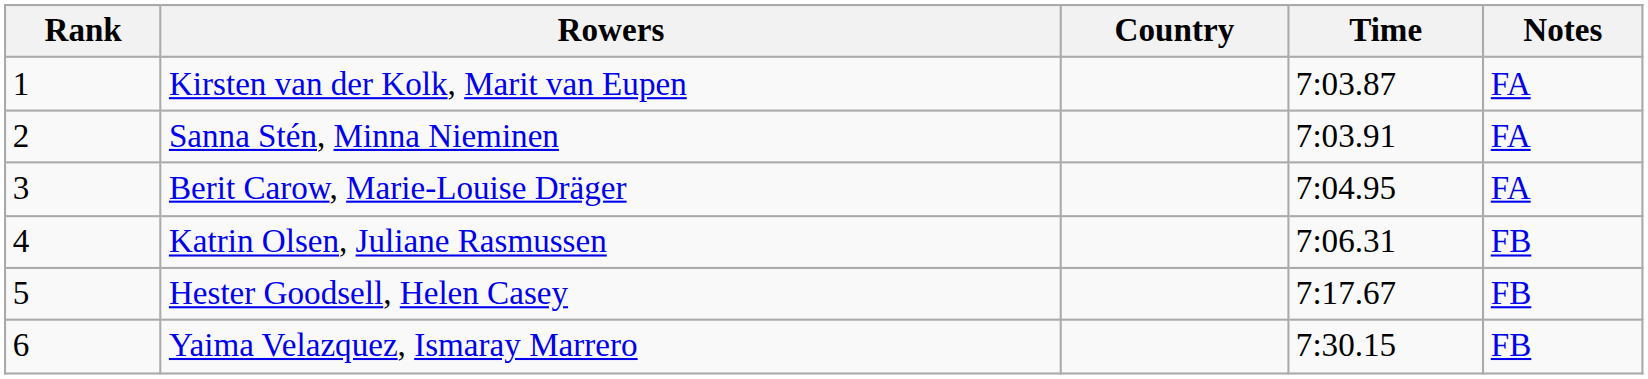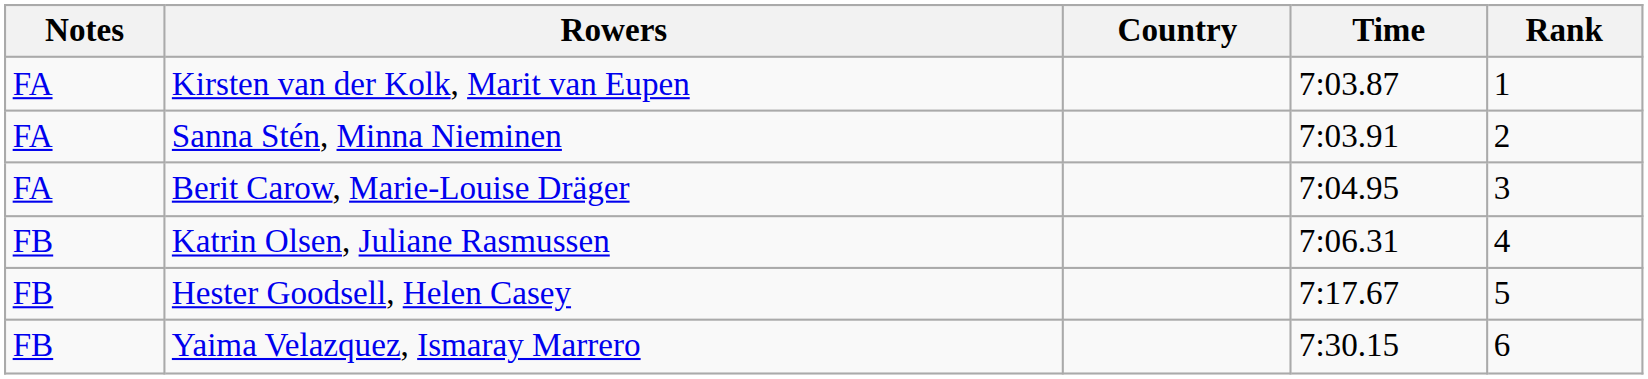columns swapped: Rank <-> Notes
